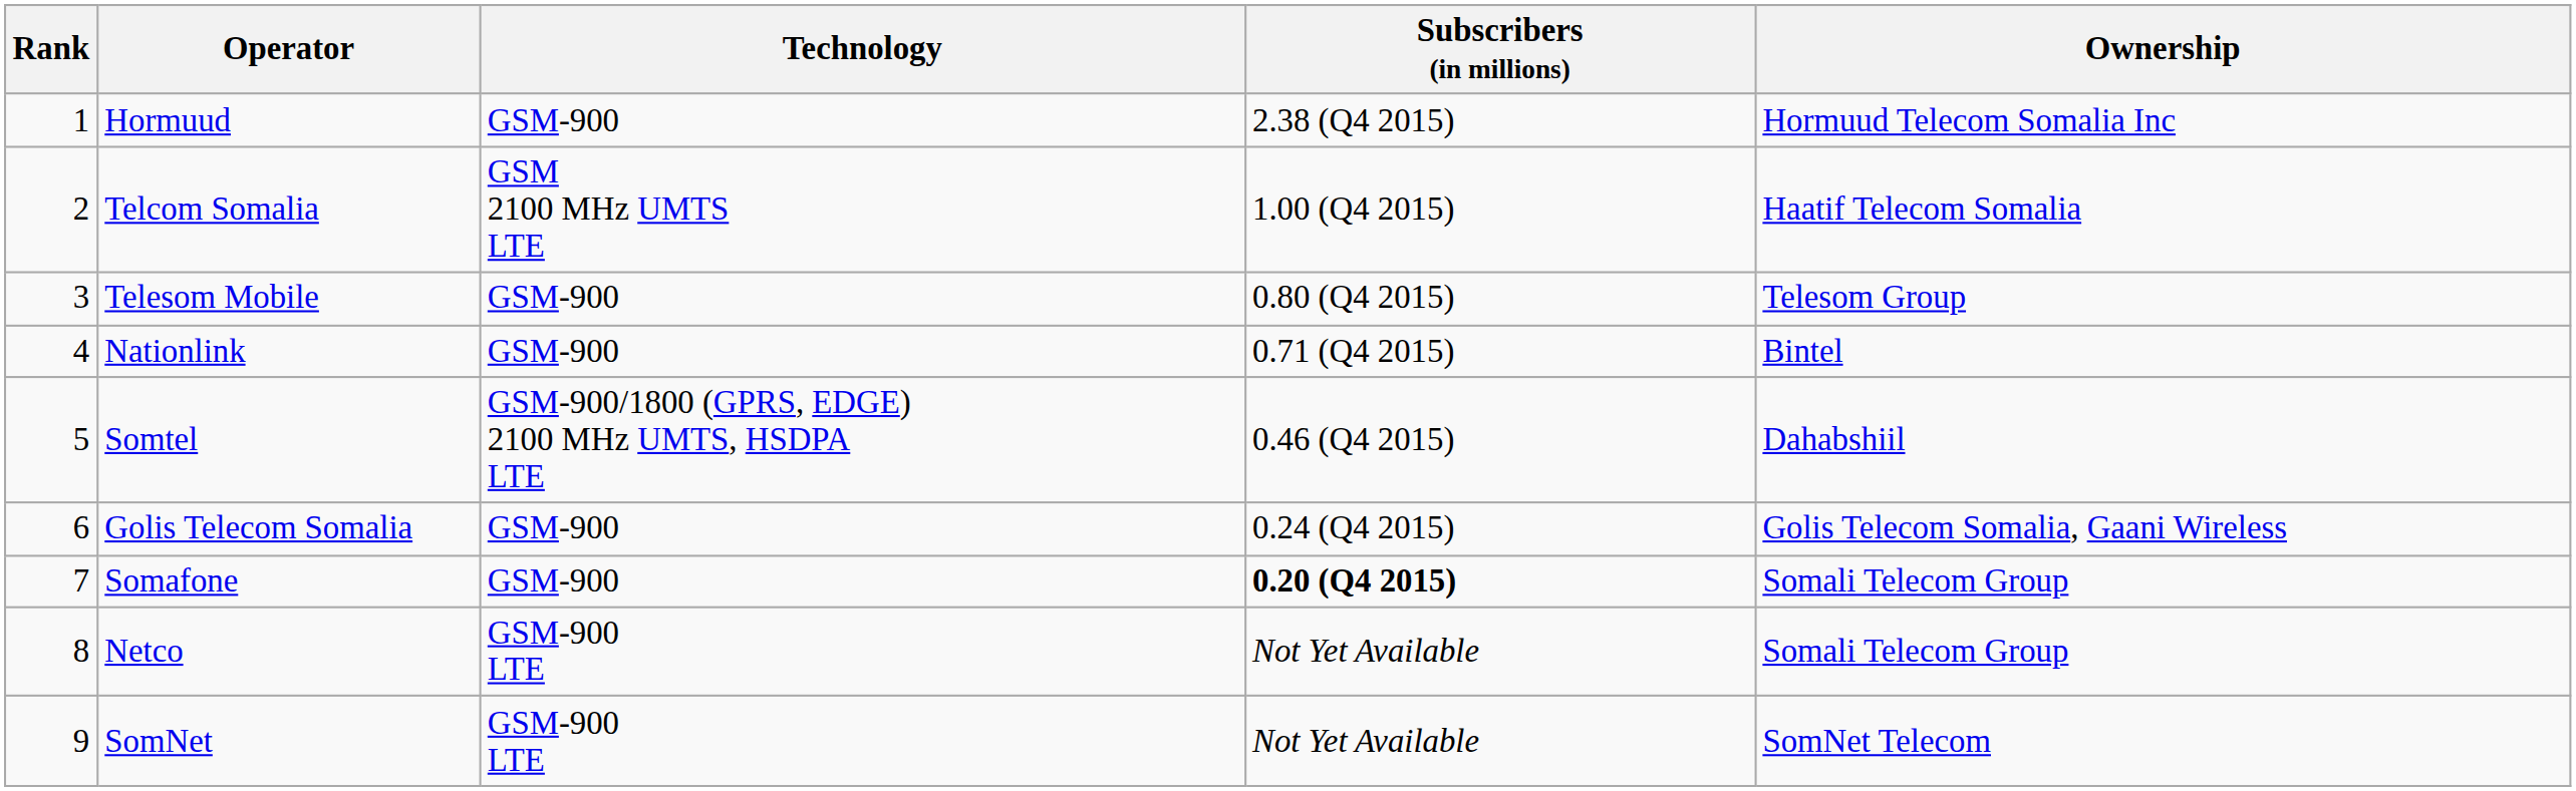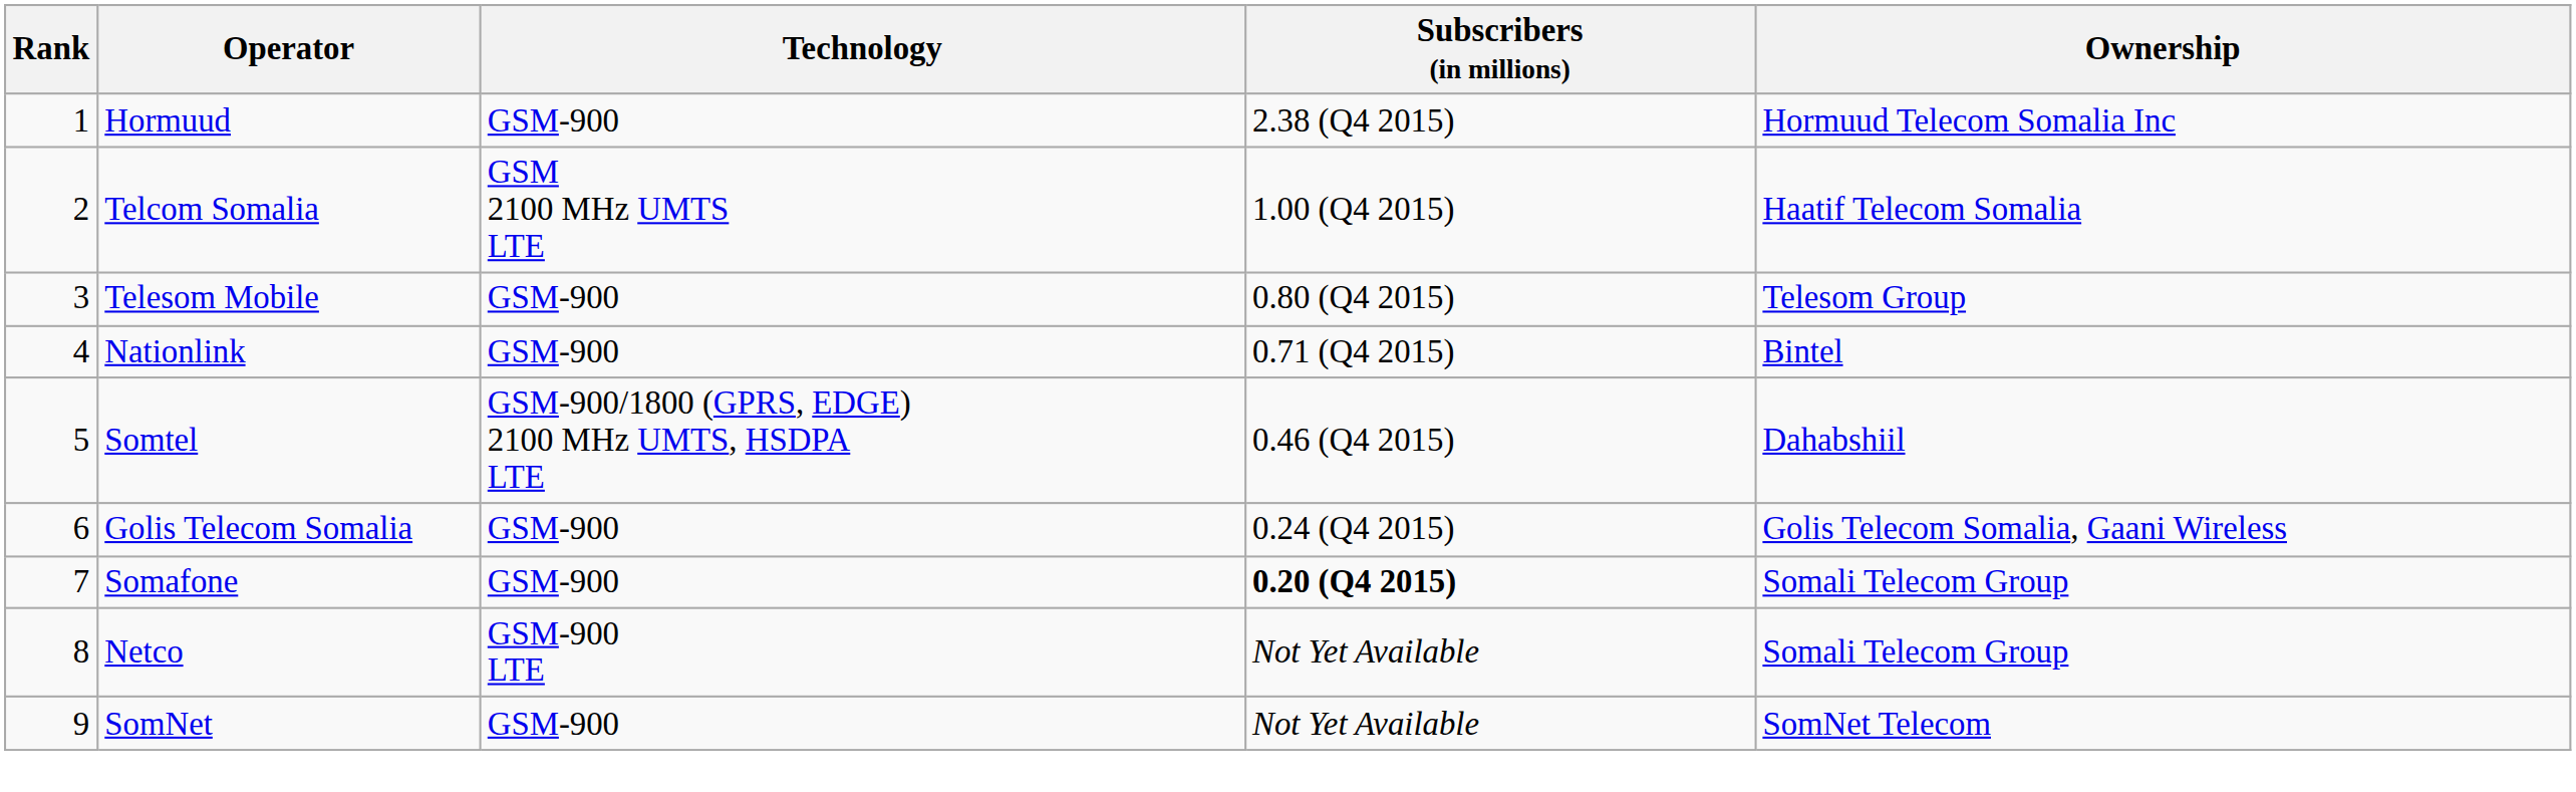SomNet | Technology: GSM-900 LTE -> GSM-900
